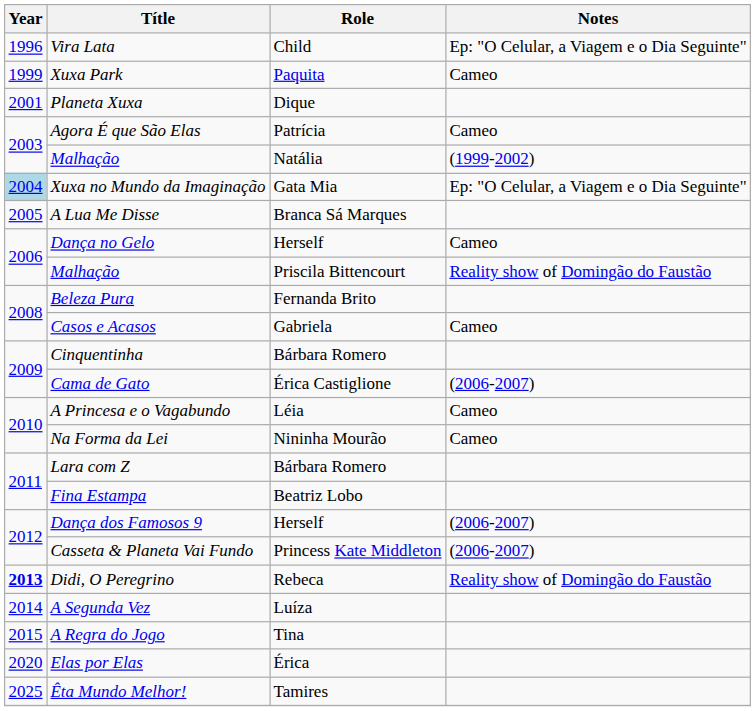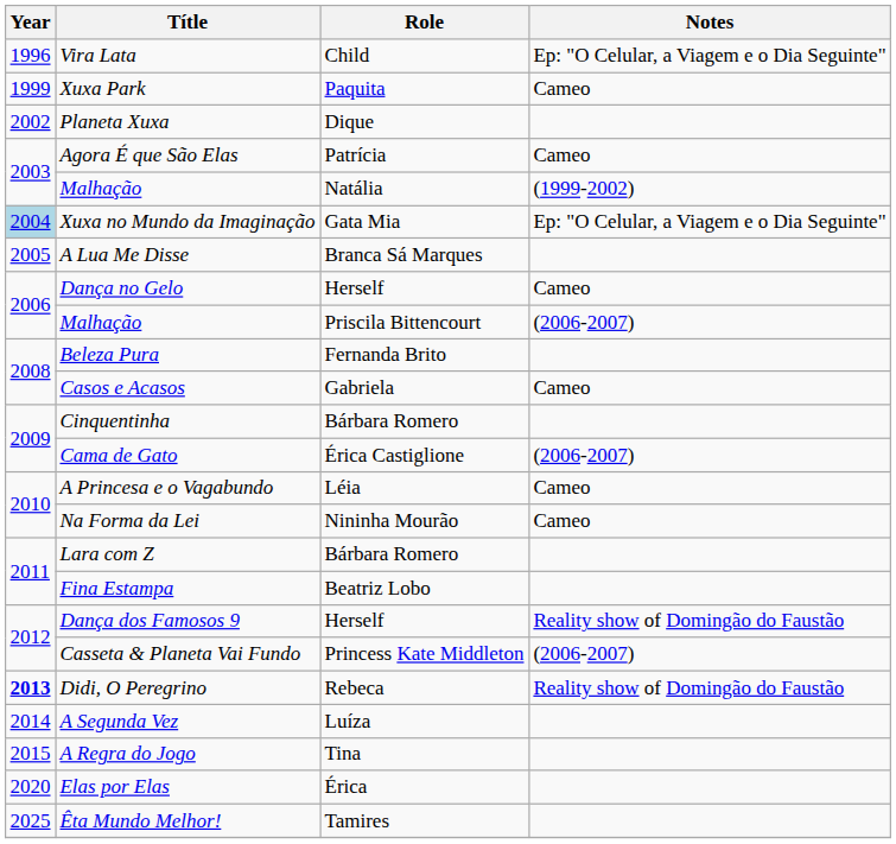Planeta Xuxa | Year: 2001 -> 2002
Malhação / Priscila Bittencourt | Notes: Reality show of Domingão do Faustão -> (2006-2007)
Dança dos Famosos 9 | Notes: (2006-2007) -> Reality show of Domingão do Faustão
